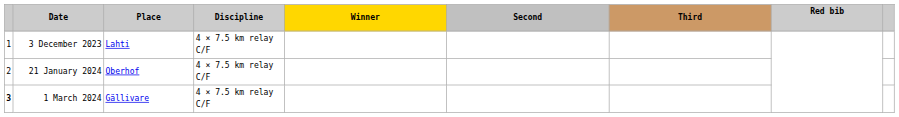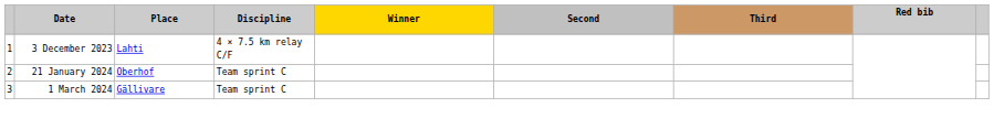21 January 2024 | Discipline: 4 × 7.5 km relay C/F -> Team sprint C
1 March 2024 | column 1: bold -> normal
1 March 2024 | Discipline: 4 × 7.5 km relay C/F -> Team sprint C
